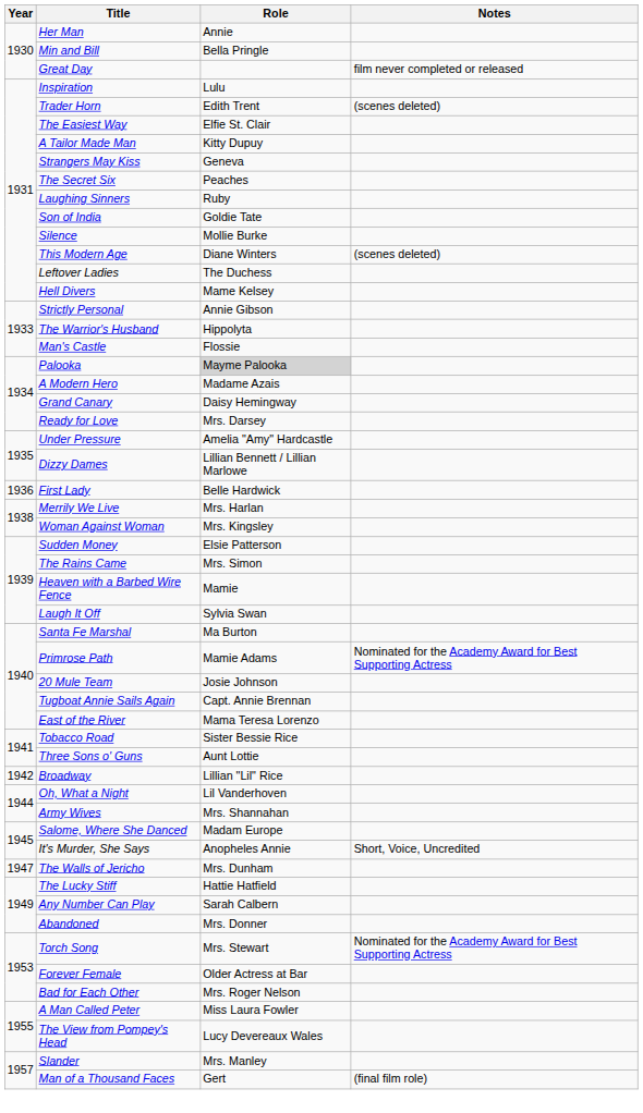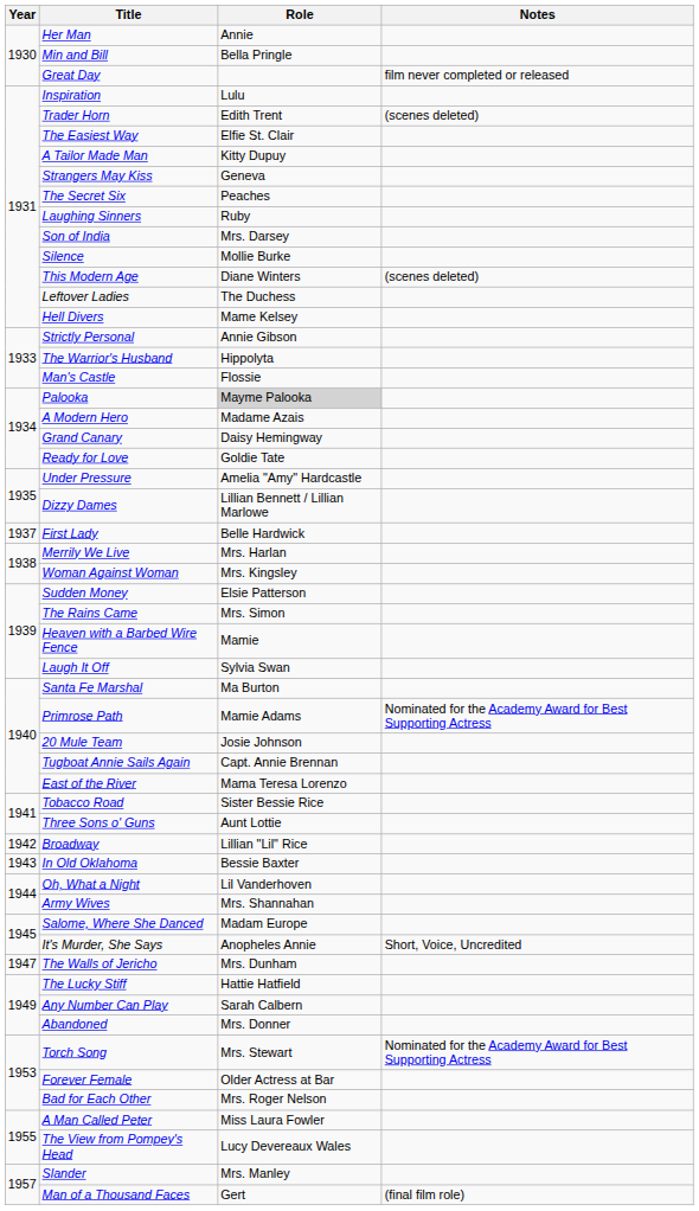Son of India | Role: Goldie Tate -> Mrs. Darsey
Ready for Love | Role: Mrs. Darsey -> Goldie Tate
First Lady | Year: 1936 -> 1937
+ row: 1943 | In Old Oklahoma | Bessie Baxter
